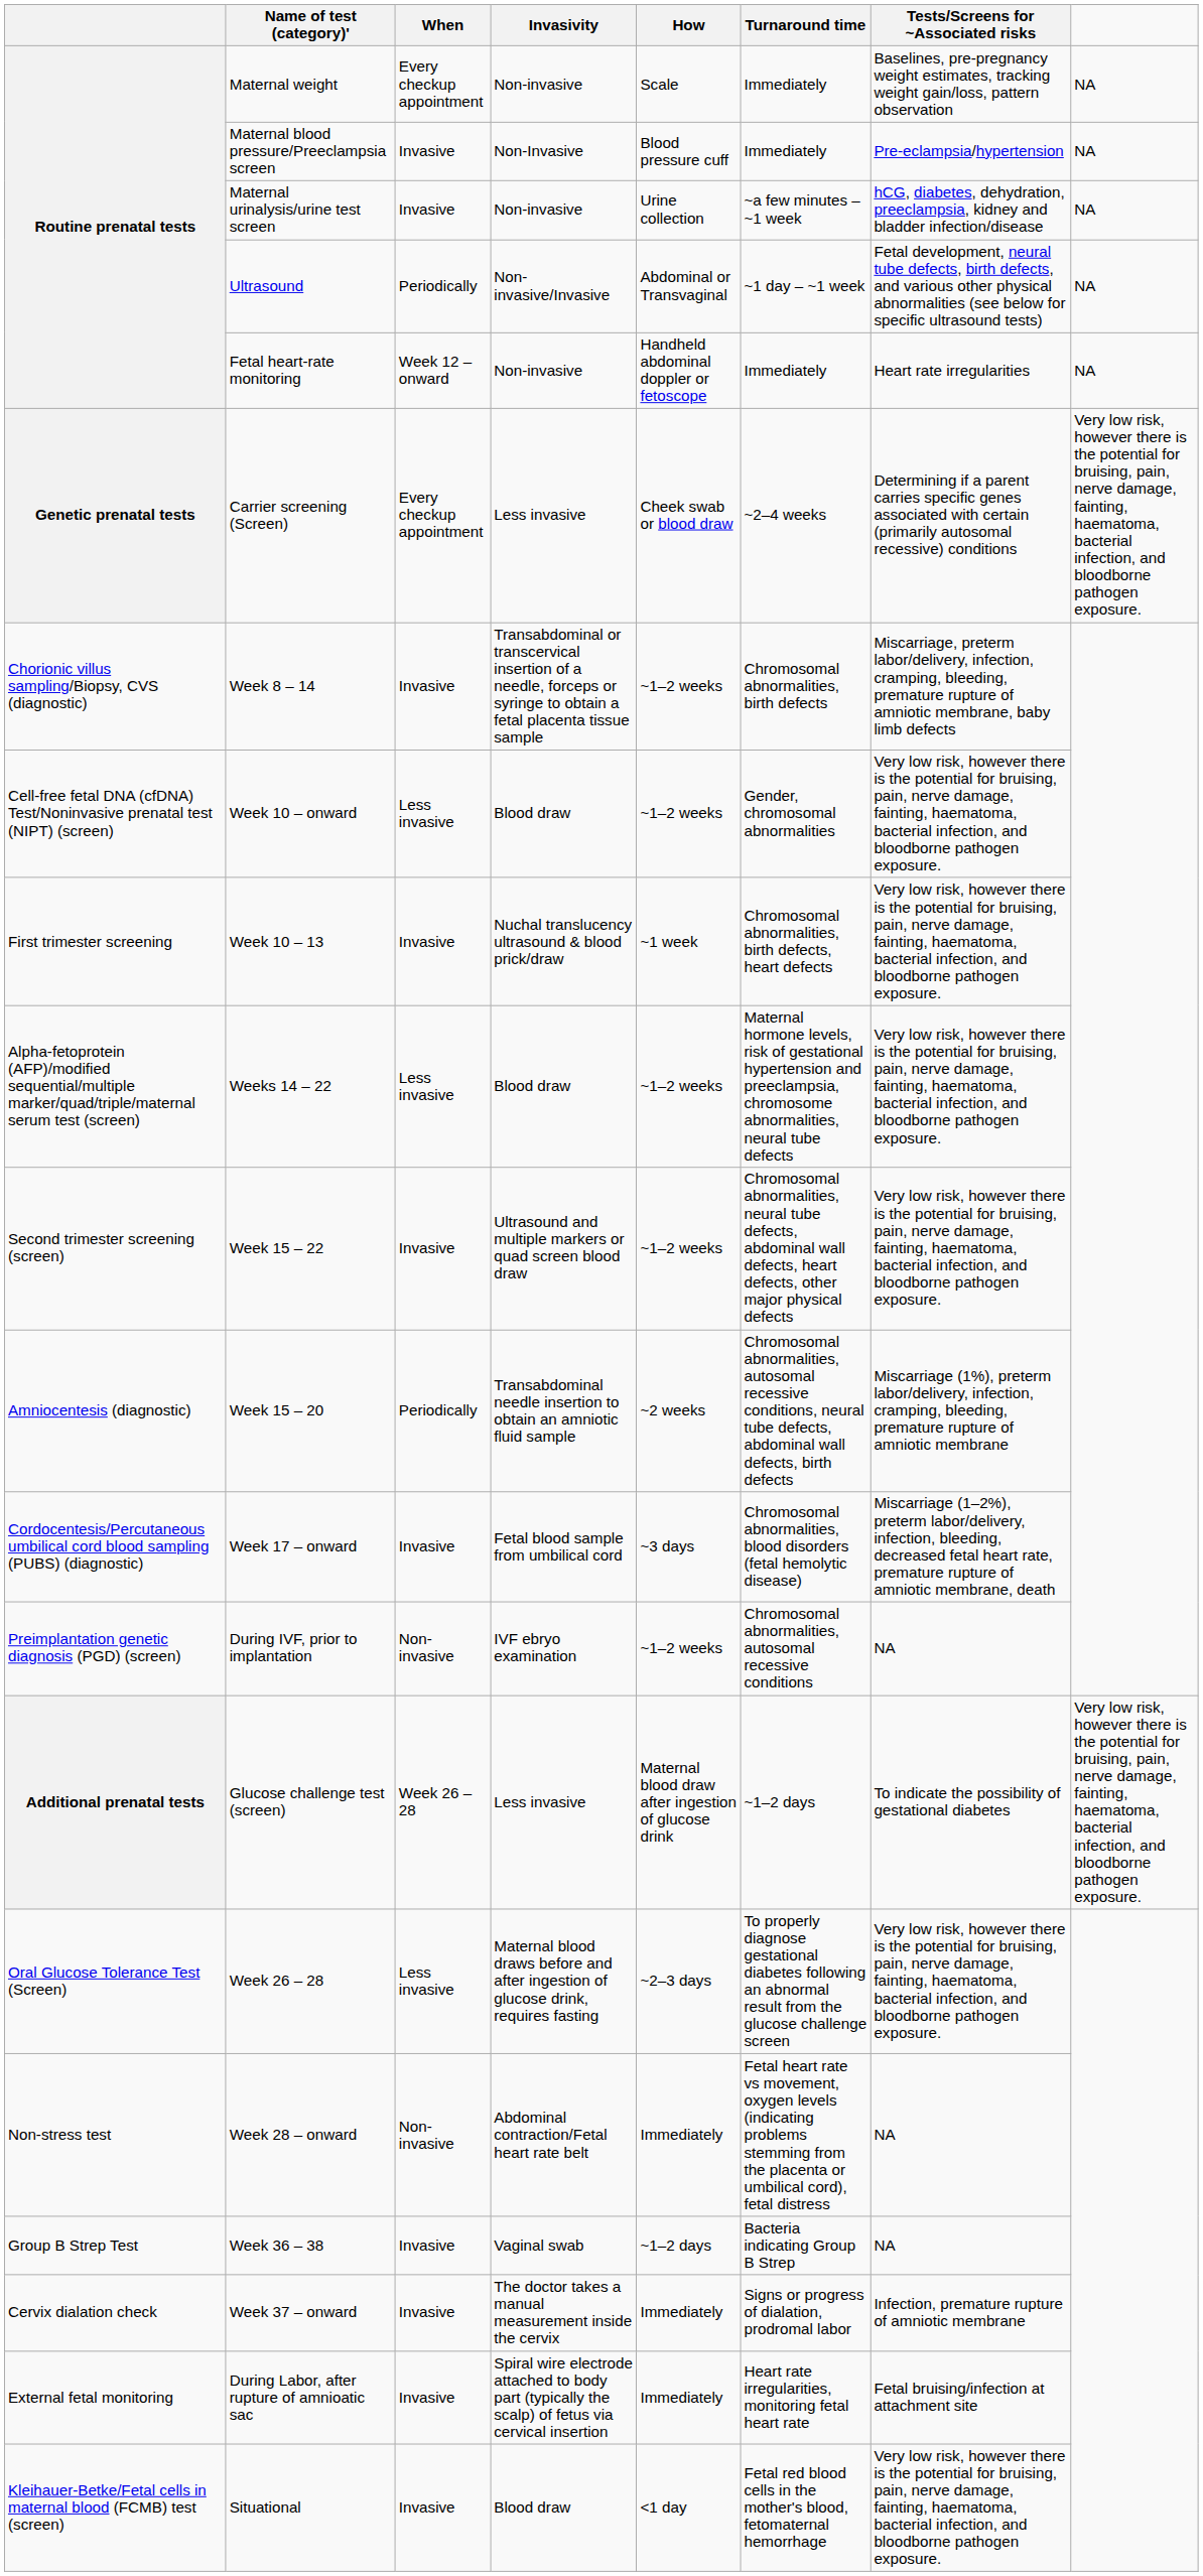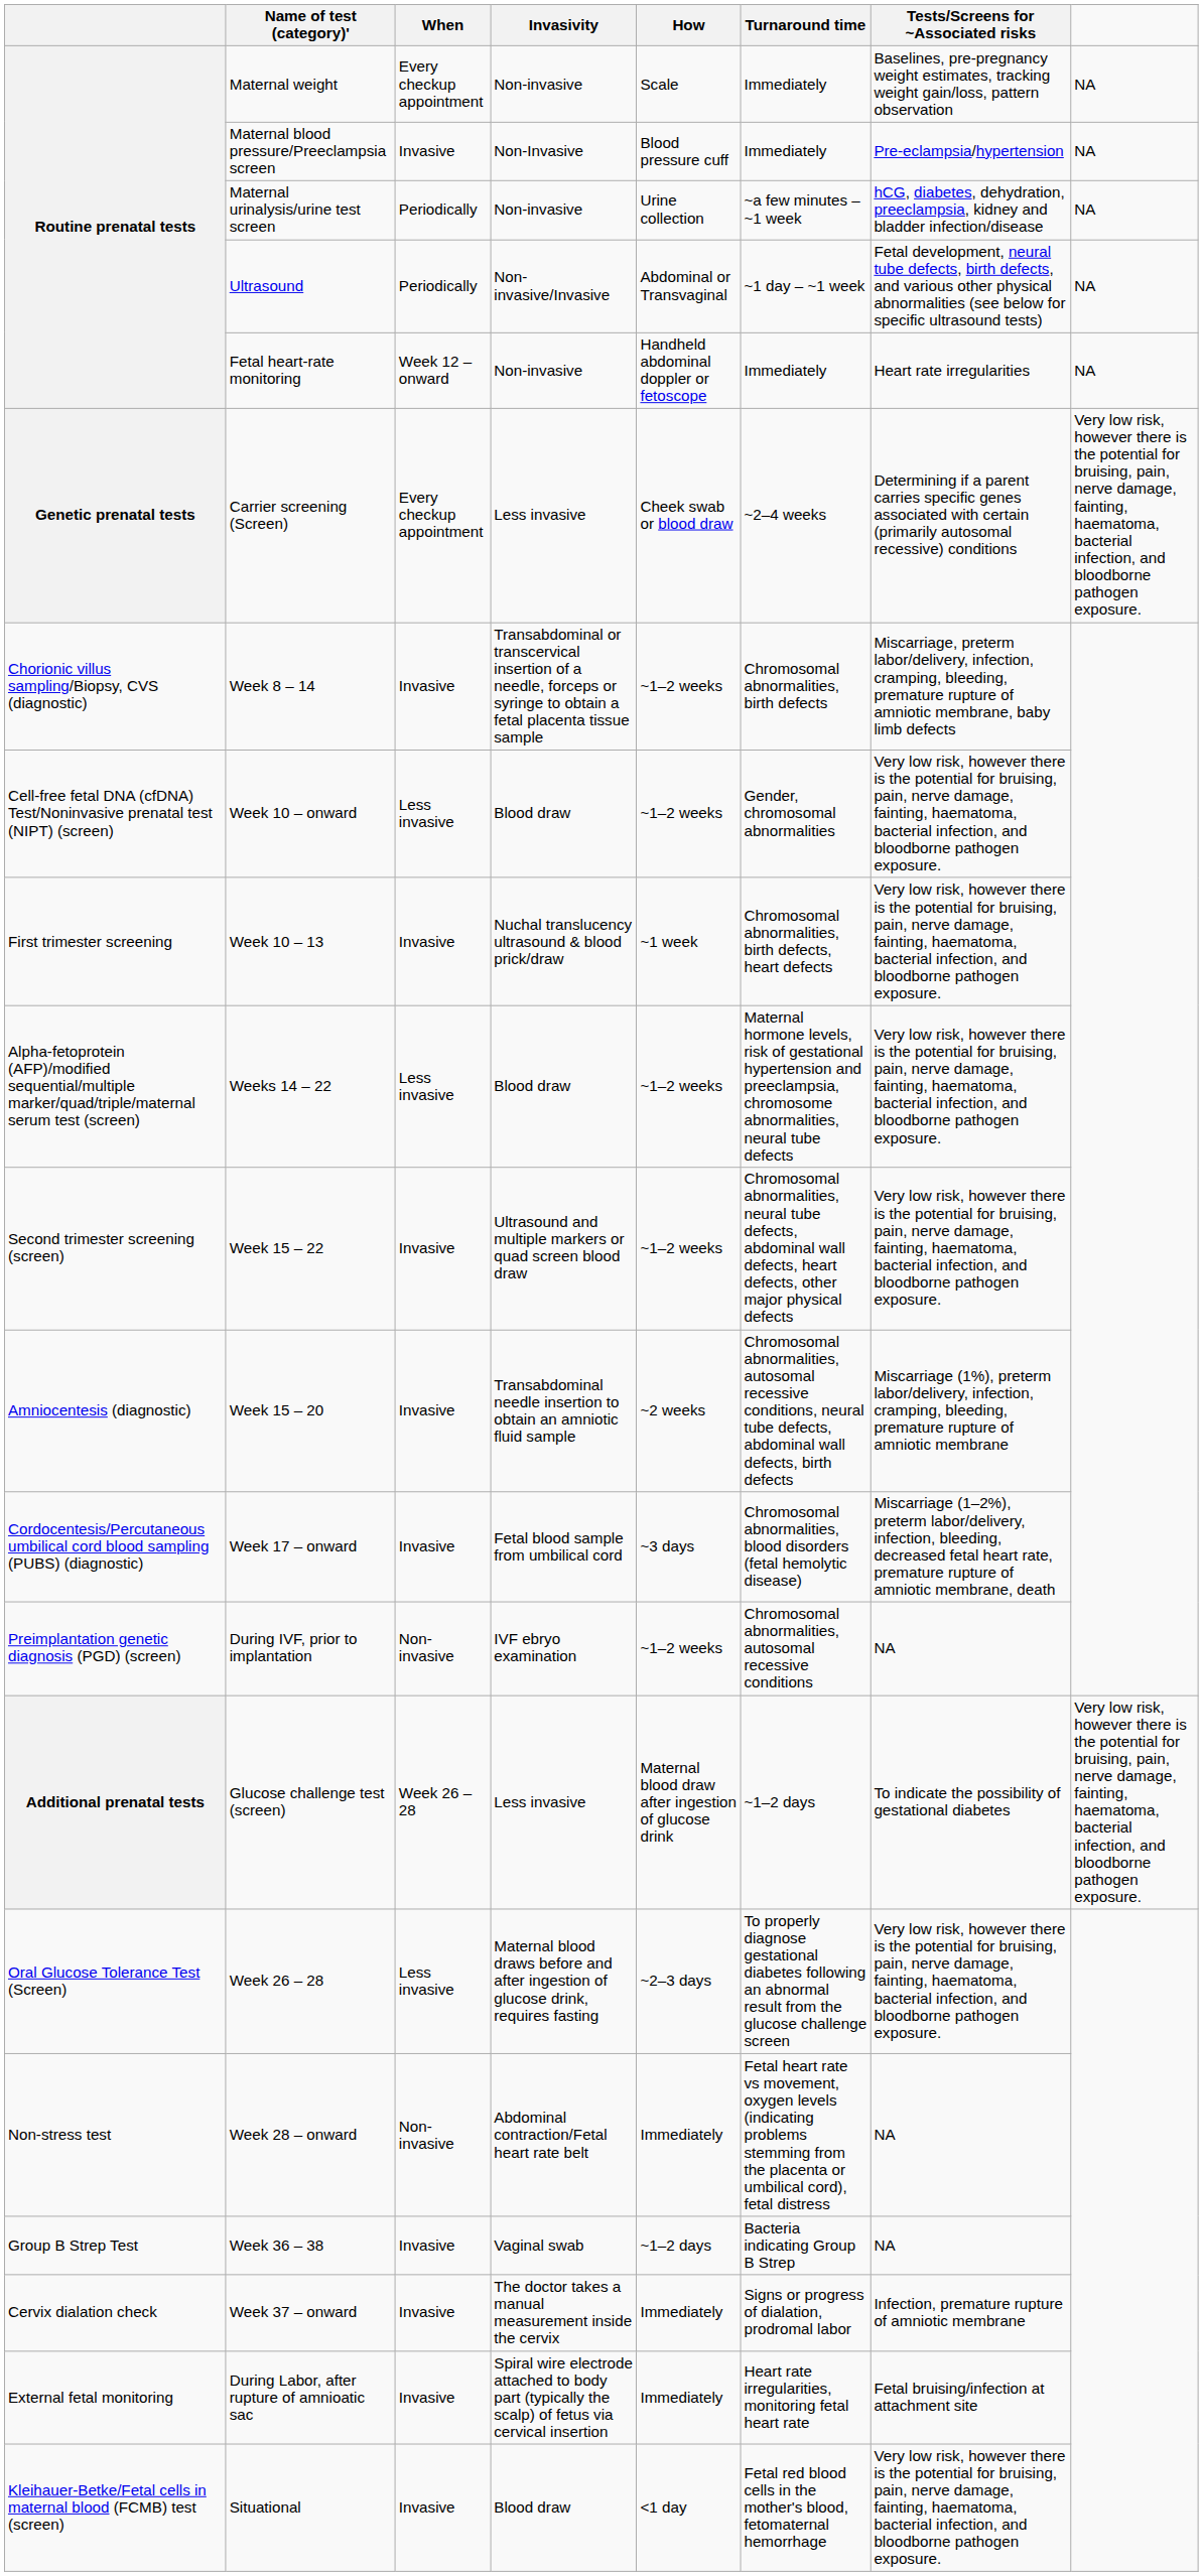Maternal urinalysis/urine test screen | When: Invasive -> Periodically
Week 15 – 20 | When: Periodically -> Invasive
